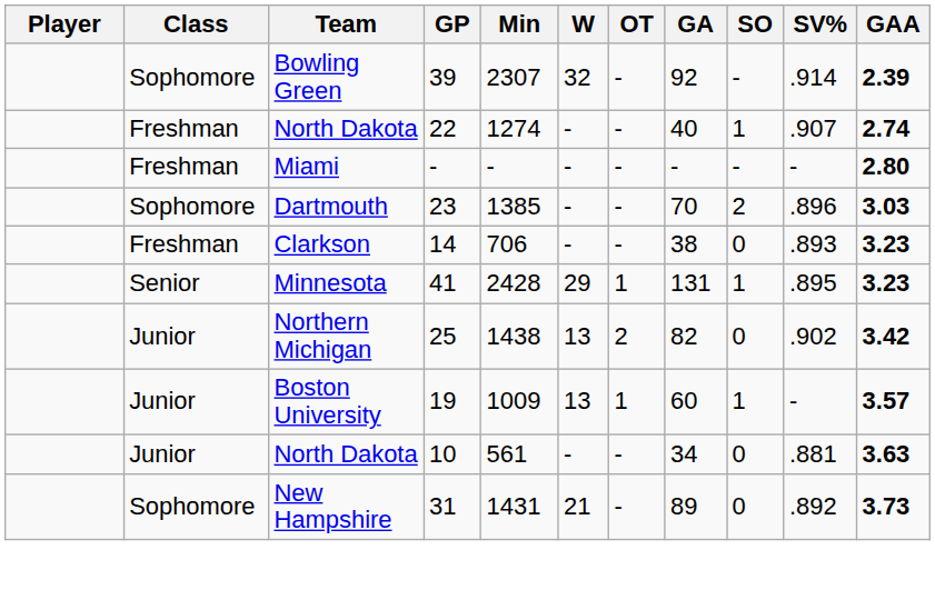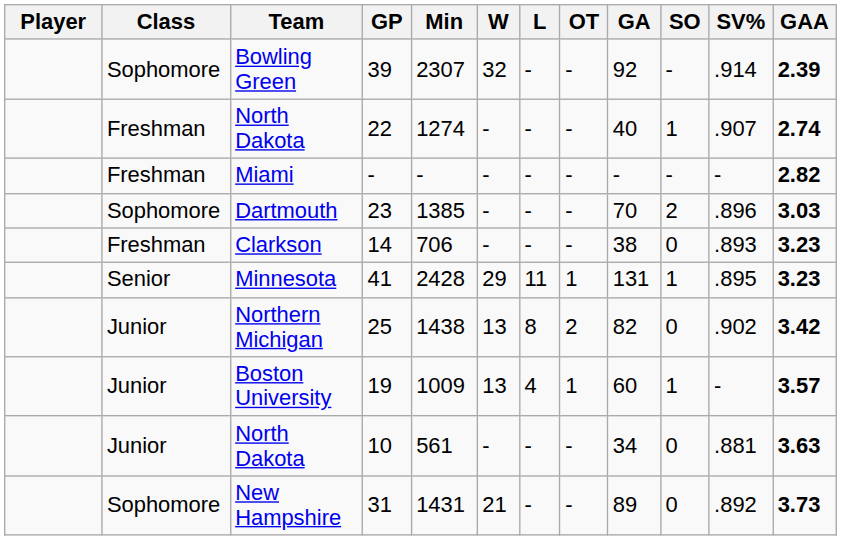+ column: L | - | - | - | - | - | 11 | 8 | 4 | - | -
Miami | GAA: 2.80 -> 2.82
